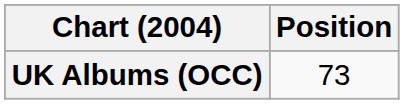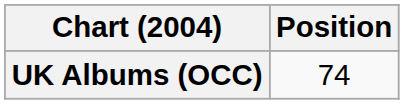UK Albums (OCC) | Position: 73 -> 74
